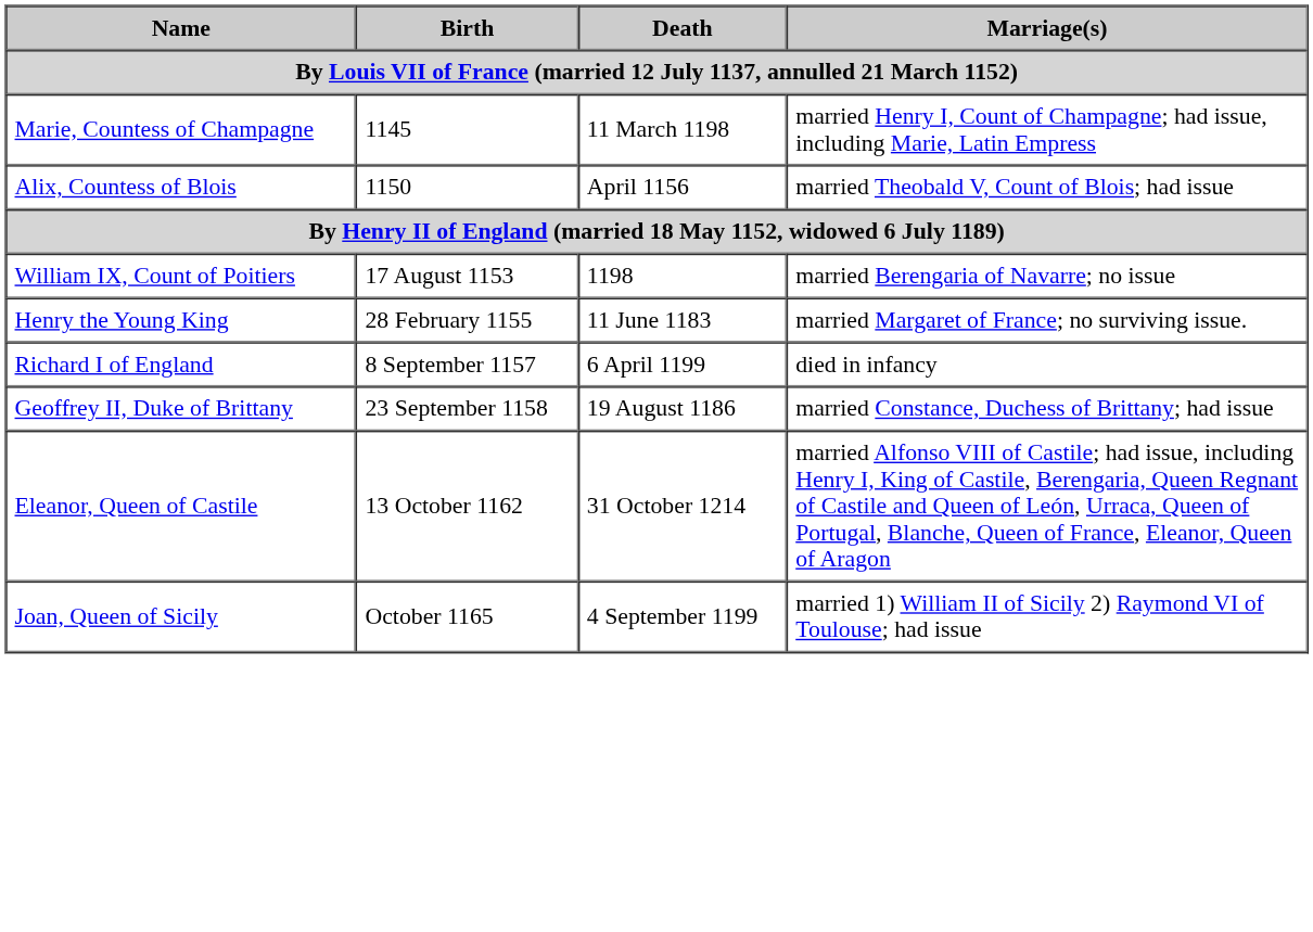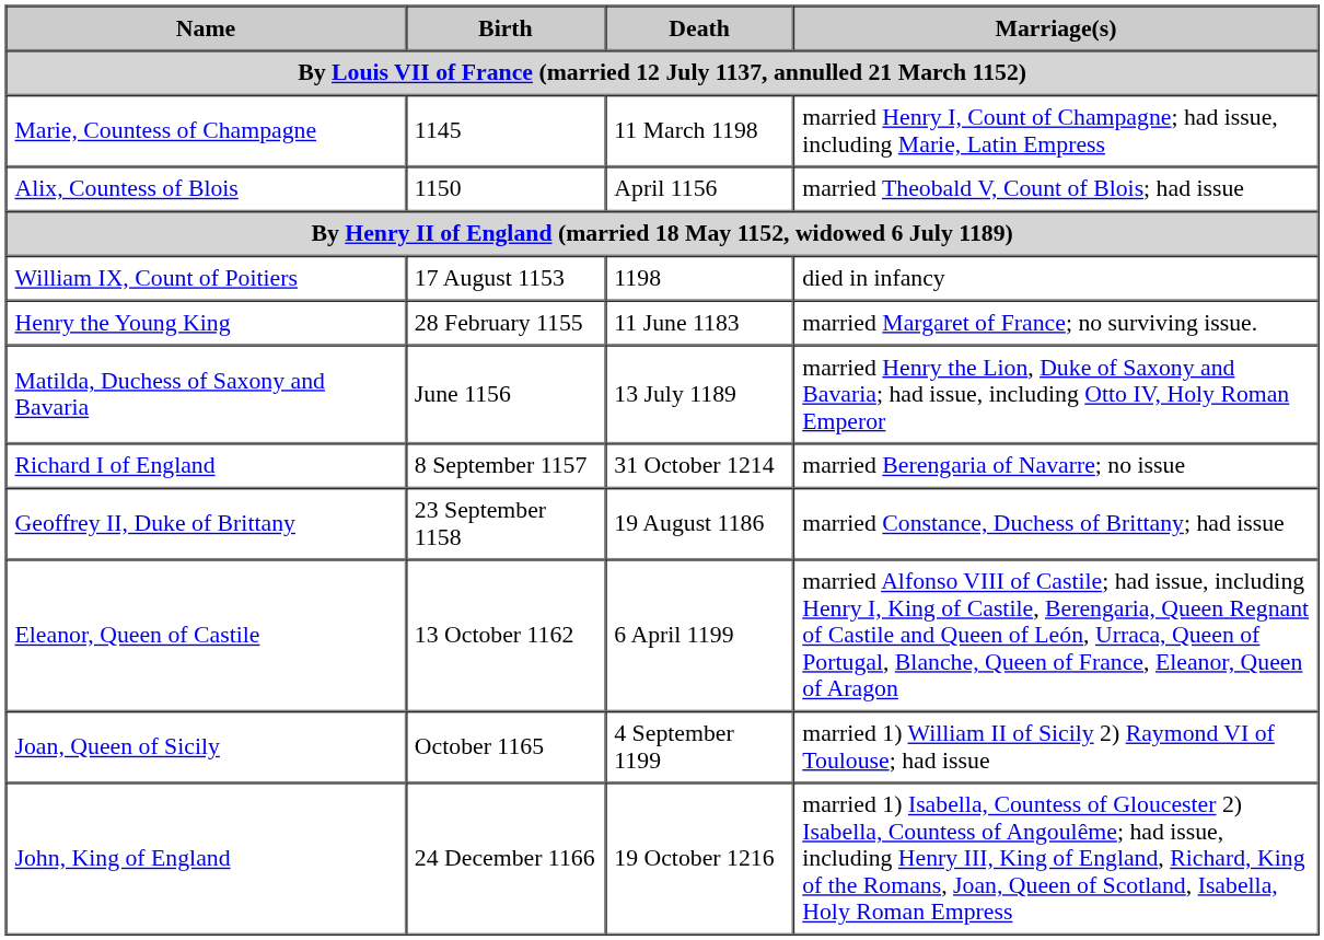William IX, Count of Poitiers | Marriage(s): married Berengaria of Navarre; no issue -> died in infancy
+ row: Matilda, Duchess of Saxony and Bavaria | June 1156 | 13 July 1189 | married Henry the Lion, Duke of Saxony and Bavaria; had issue, including Otto IV, Holy Roman Emperor
Richard I of England | Death: 6 April 1199 -> 31 October 1214
Richard I of England | Marriage(s): died in infancy -> married Berengaria of Navarre; no issue
Eleanor, Queen of Castile | Death: 31 October 1214 -> 6 April 1199
+ row: John, King of England | 24 December 1166 | 19 October 1216 | married 1) Isabella, Countess of Gloucester 2) Isabella, Countess of Angoulême; had issue, including Henry III, King of England, Richard, King of the Romans, Joan, Queen of Scotland, Isabella, Holy Roman Empress
